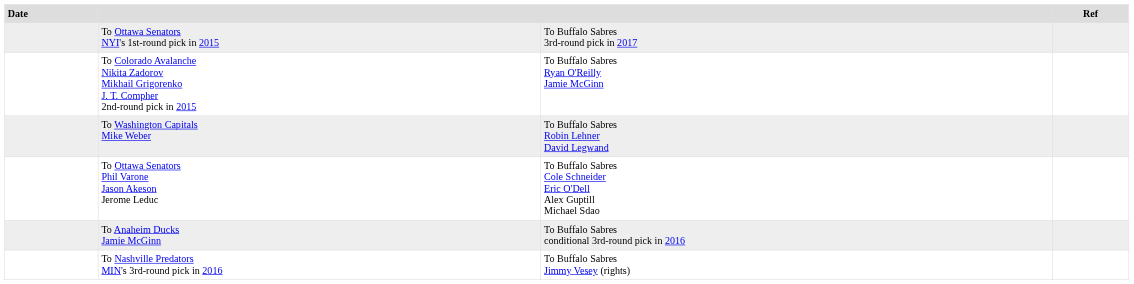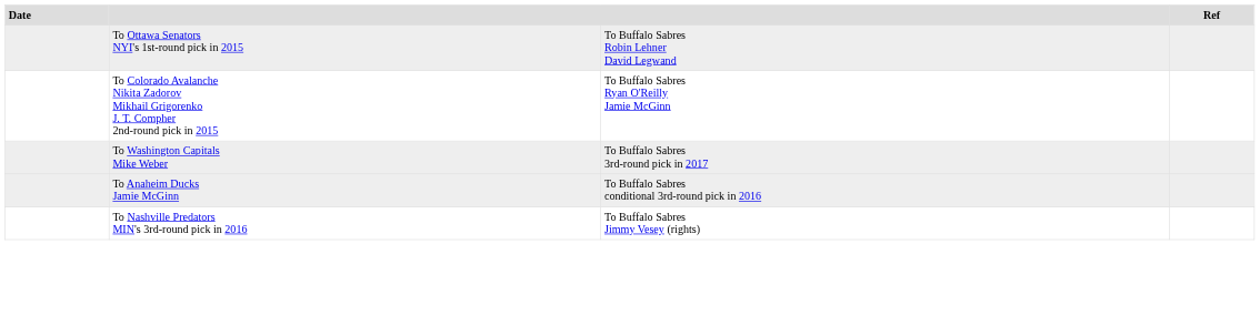To Ottawa Senators NYI's 1st-round pick in 2015 | column 3: To Buffalo Sabres 3rd-round pick in 2017 -> To Buffalo Sabres Robin Lehner David Legwand
To Washington Capitals Mike Weber | column 3: To Buffalo Sabres Robin Lehner David Legwand -> To Buffalo Sabres 3rd-round pick in 2017
- row: To Ottawa Senators Phil Varone Jason Akeson Jerome Leduc | To Buffalo Sabres Cole Schneider Eric O'Dell Alex Guptill Michael Sdao
